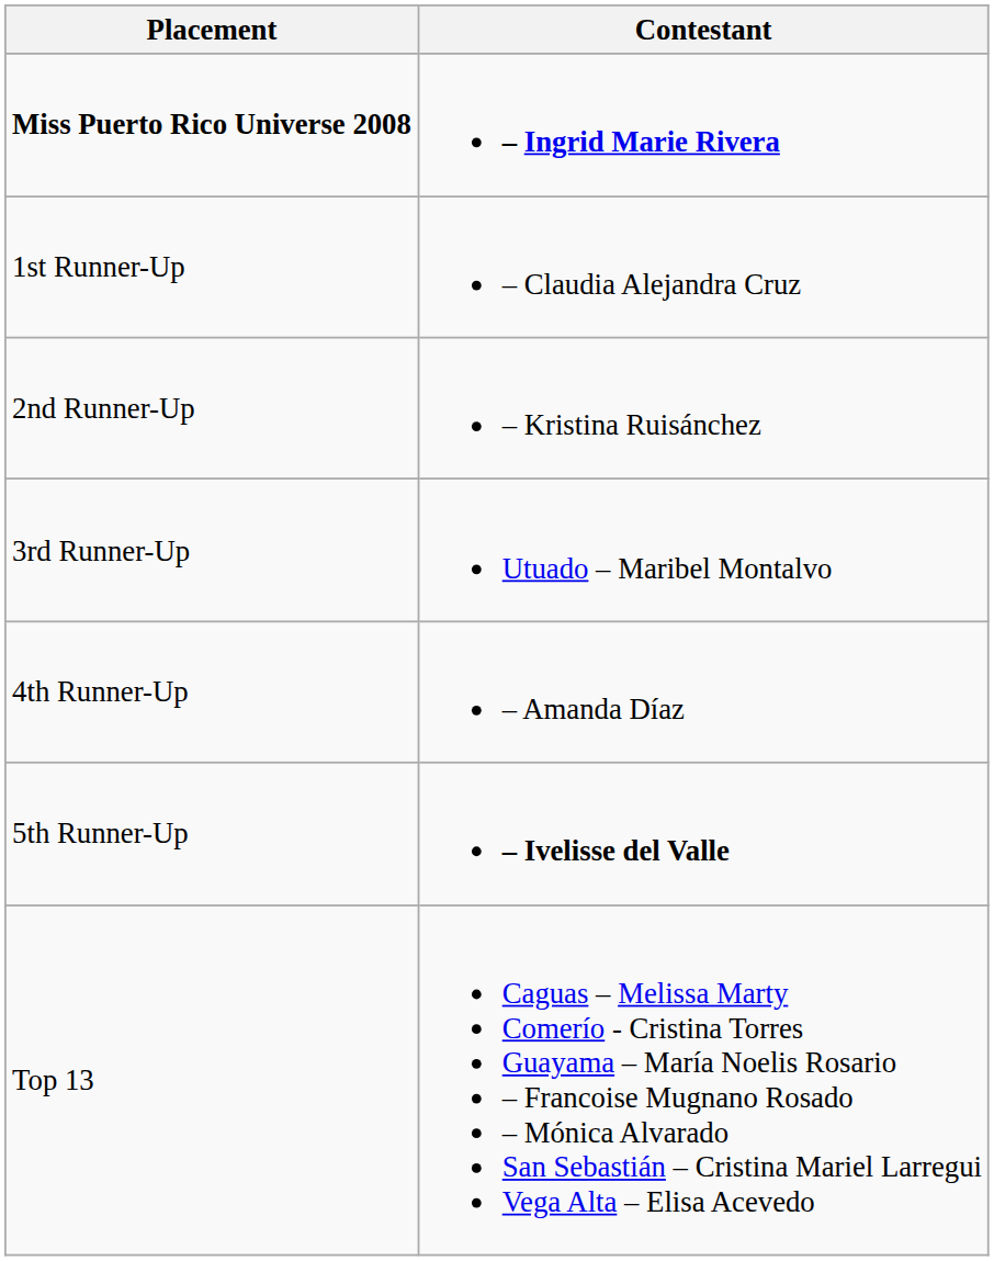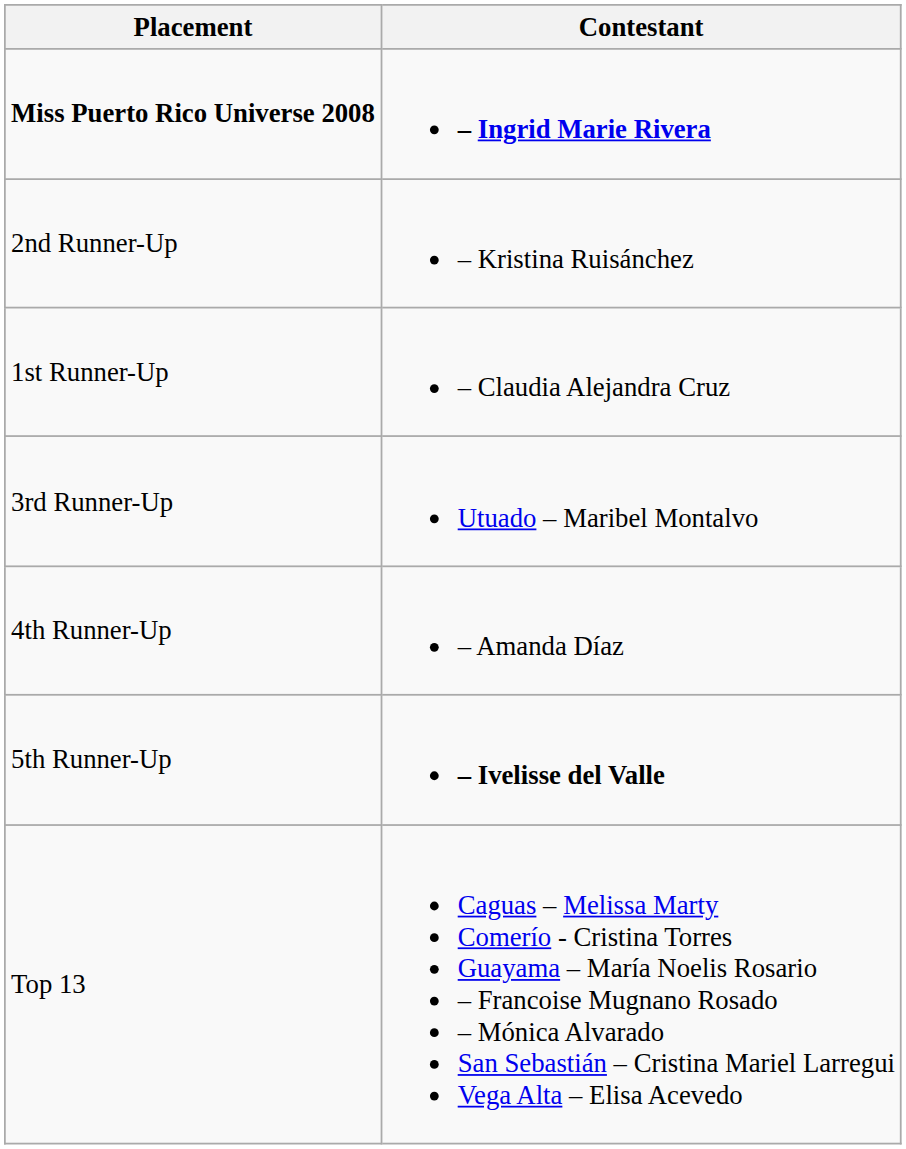rows swapped: 1st Runner-Up <-> 2nd Runner-Up
